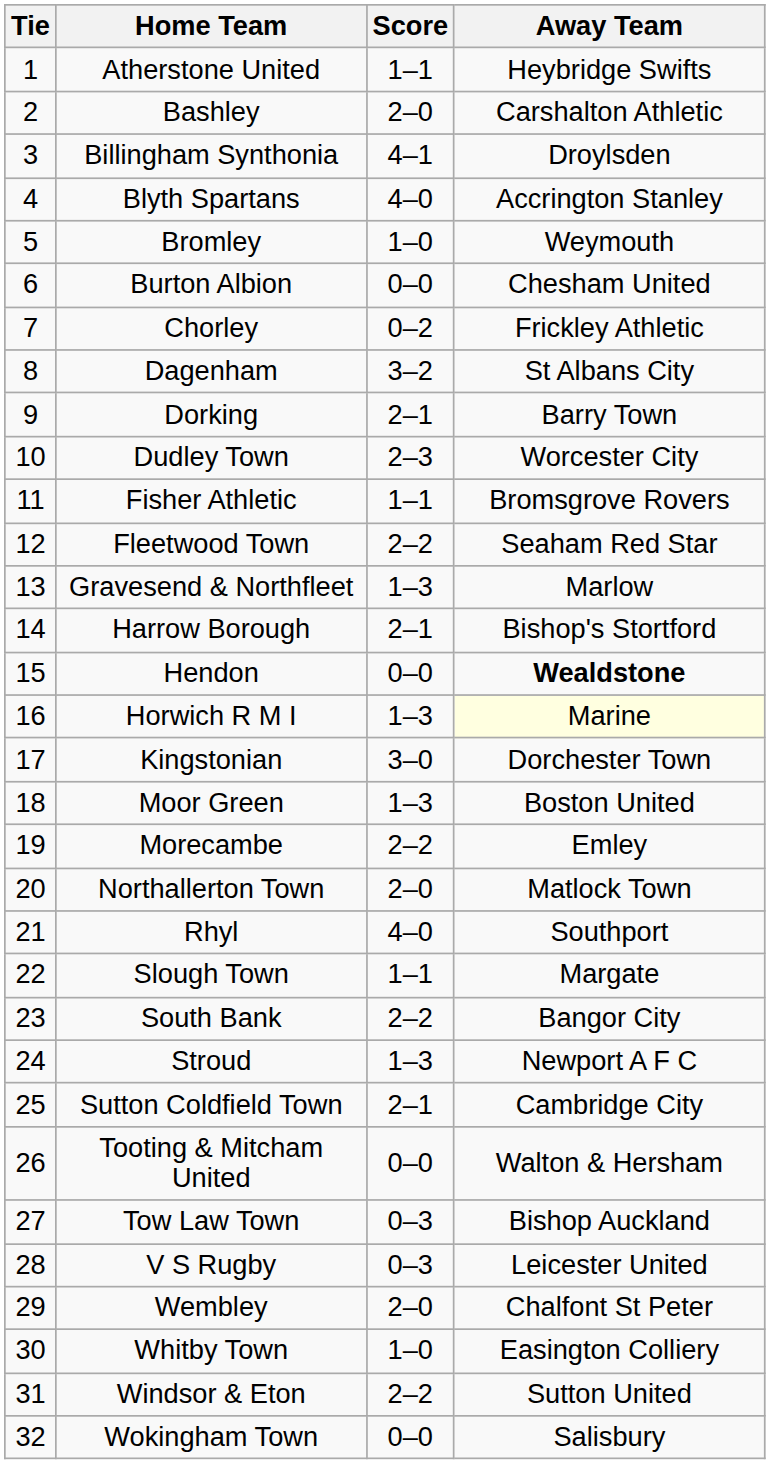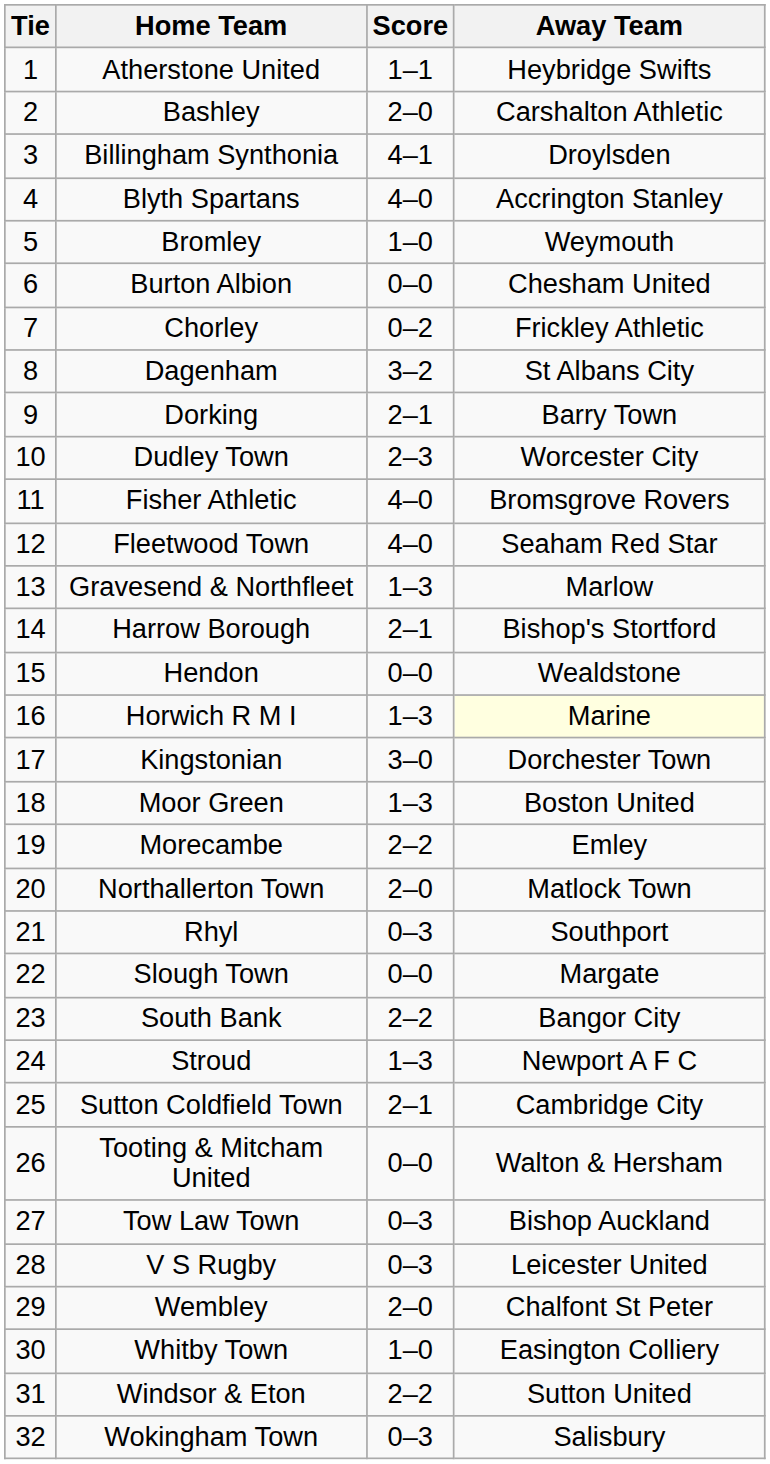Fisher Athletic | Score: 1–1 -> 4–0
Fleetwood Town | Score: 2–2 -> 4–0
Hendon | Away Team: bold -> normal
Rhyl | Score: 4–0 -> 0–3
Slough Town | Score: 1–1 -> 0–0
Wokingham Town | Score: 0–0 -> 0–3
